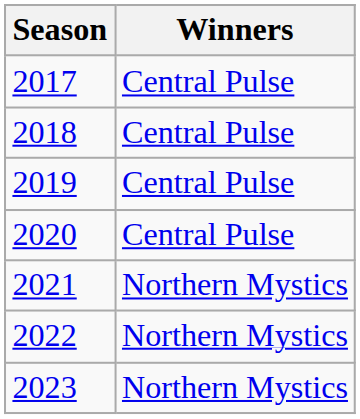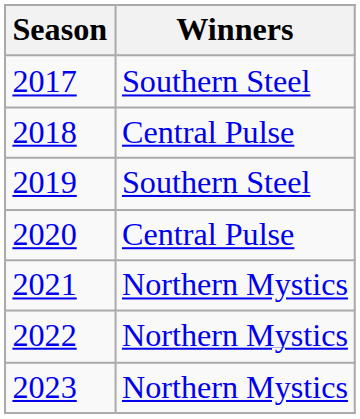2017 | Winners: Central Pulse -> Southern Steel
2019 | Winners: Central Pulse -> Southern Steel
